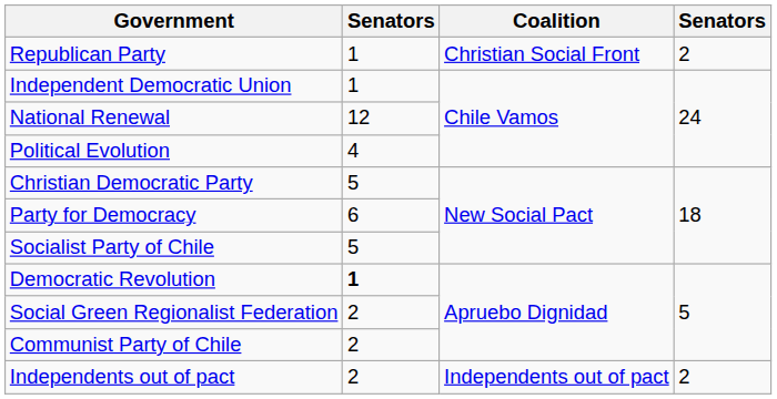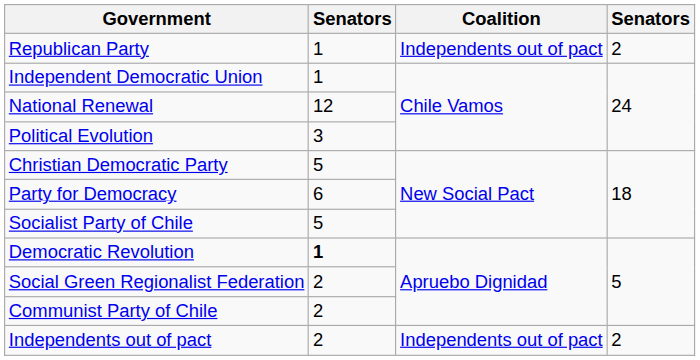Republican Party | Coalition: Christian Social Front -> Independents out of pact
Political Evolution | column 2: 4 -> 3
